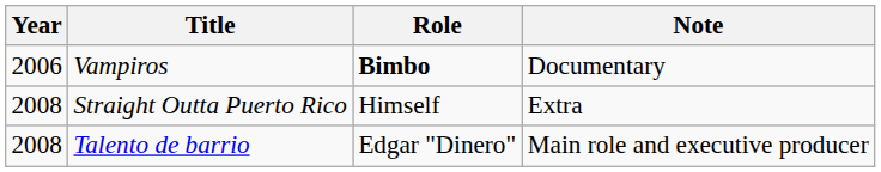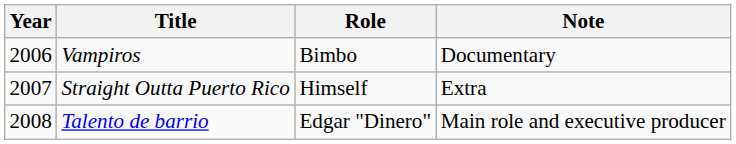Vampiros | Role: bold -> normal
Straight Outta Puerto Rico | Year: 2008 -> 2007
